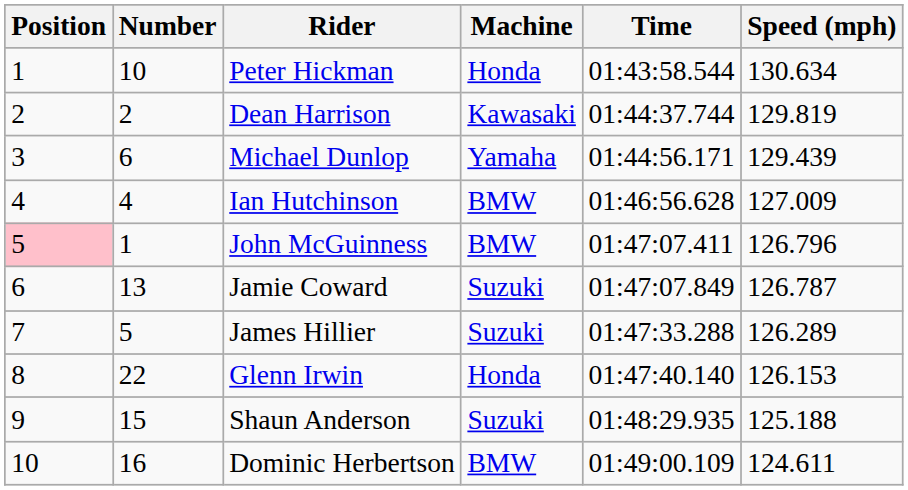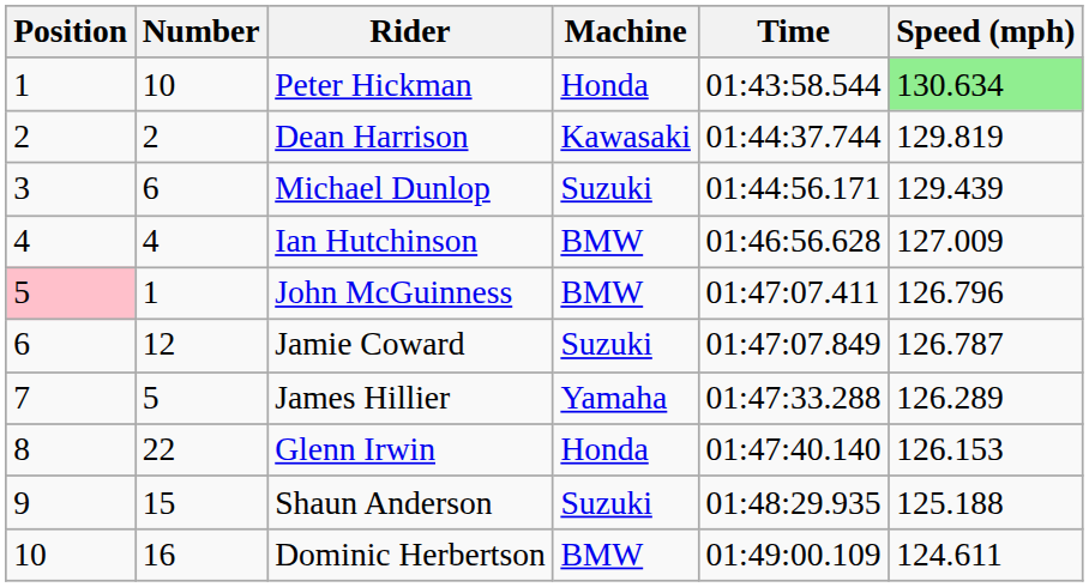Peter Hickman | Speed (mph): no background -> lightgreen background
Michael Dunlop | Machine: Yamaha -> Suzuki
Jamie Coward | Number: 13 -> 12
James Hillier | Machine: Suzuki -> Yamaha
